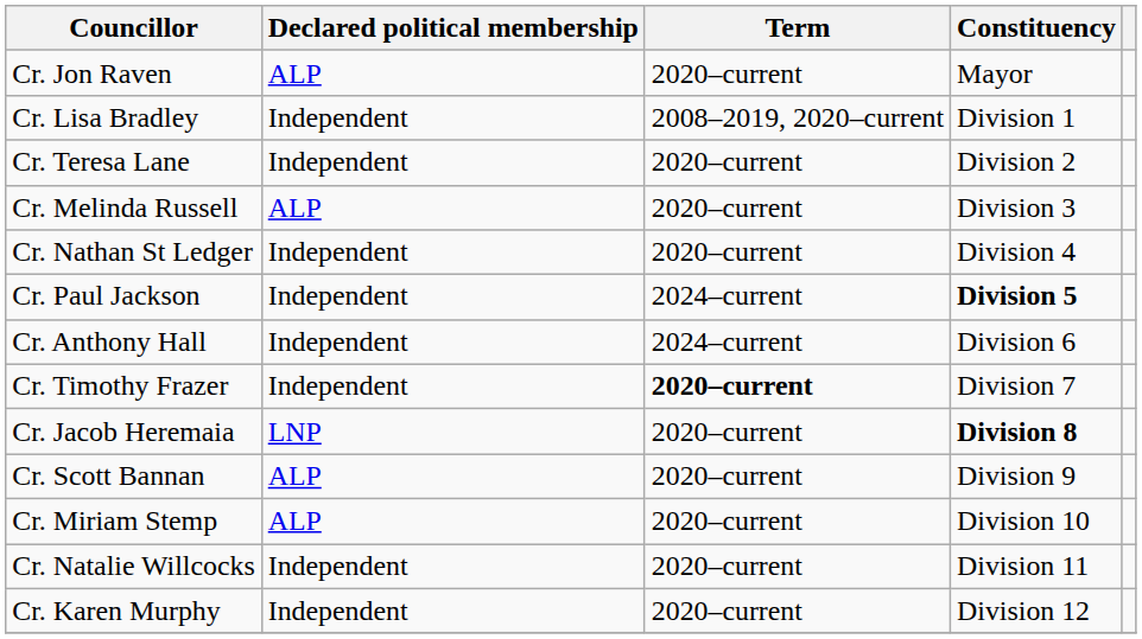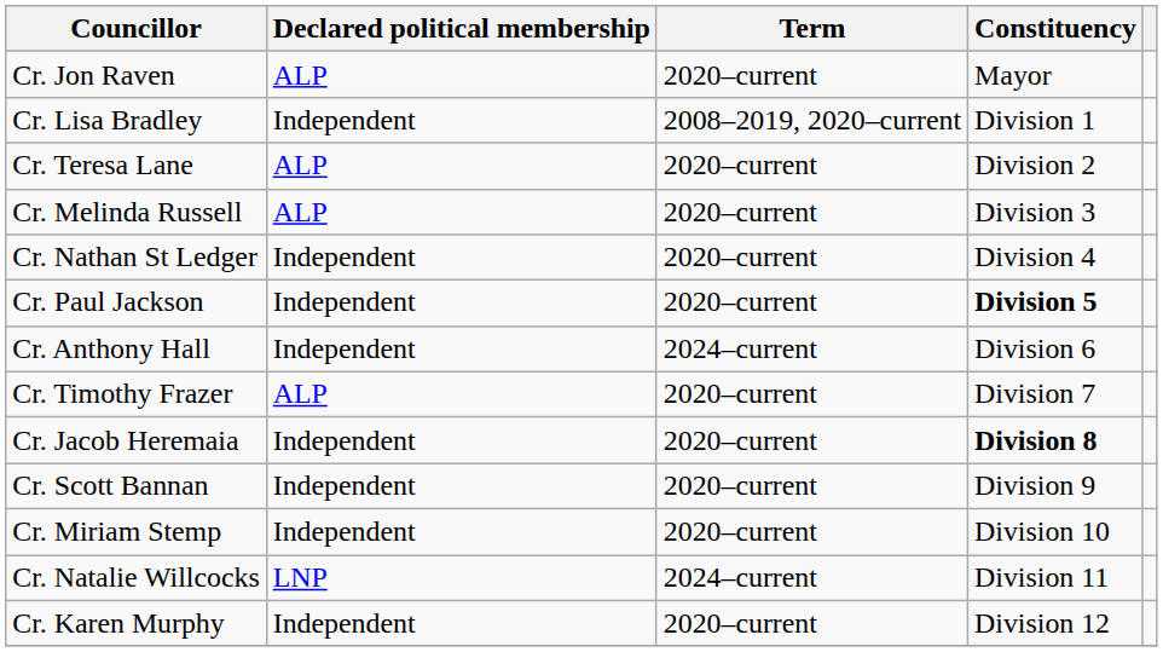Cr. Teresa Lane | Declared political membership: Independent -> ALP
Cr. Paul Jackson | Term: 2024–current -> 2020–current
Cr. Timothy Frazer | Declared political membership: Independent -> ALP
Cr. Timothy Frazer | Term: bold -> normal
Cr. Jacob Heremaia | Declared political membership: LNP -> Independent
Cr. Scott Bannan | Declared political membership: ALP -> Independent
Cr. Miriam Stemp | Declared political membership: ALP -> Independent
Cr. Natalie Willcocks | Declared political membership: Independent -> LNP
Cr. Natalie Willcocks | Term: 2020–current -> 2024–current
